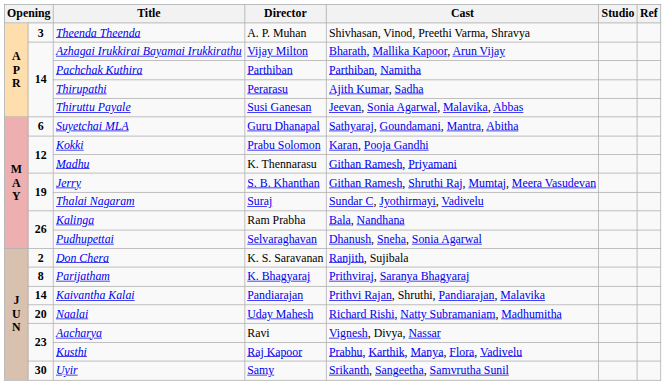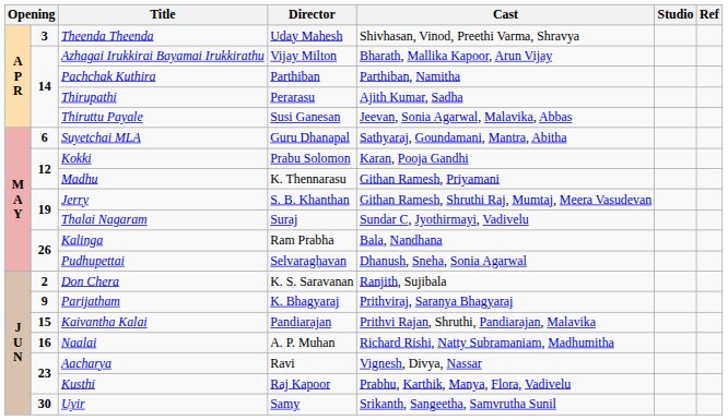Theenda Theenda | Director: A. P. Muhan -> Uday Mahesh
Parijatham | column 2: 8 -> 9
Kaivantha Kalai | column 2: 14 -> 15
Naalai | column 2: 20 -> 16
Naalai | Director: Uday Mahesh -> A. P. Muhan
